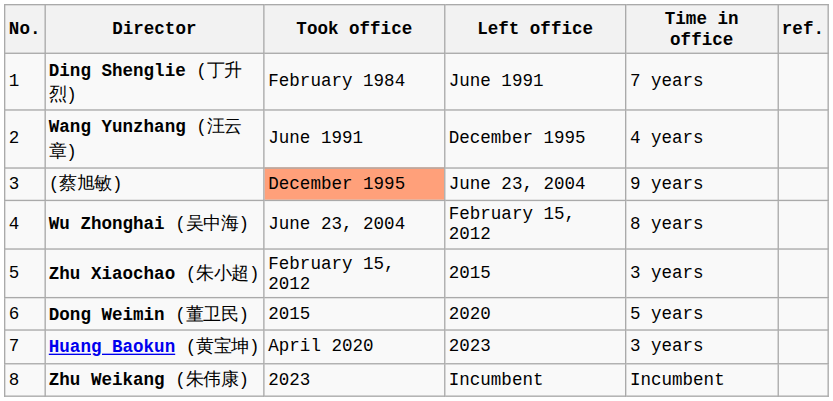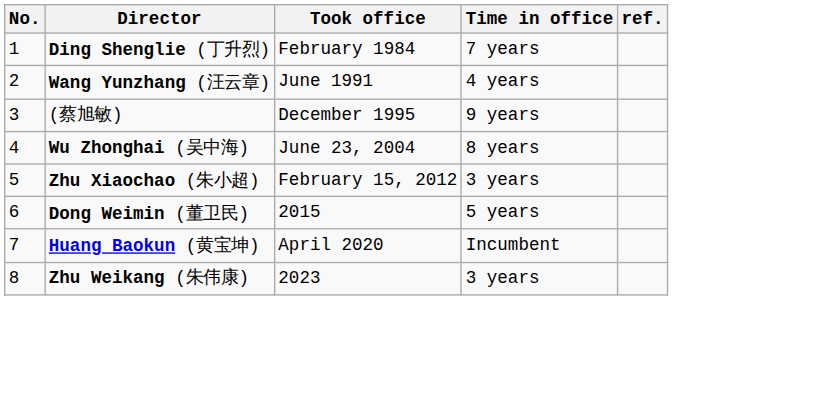- column: Left office | June 1991 | December 1995 | June 23, 2004 | February 15, 2012 | 2015 | 2020 | 2023 | Incumbent
(蔡旭敏) | Took office: lightsalmon background -> no background
Huang Baokun (黄宝坤) | Time in office: 3 years -> Incumbent
Zhu Weikang (朱伟康) | Time in office: Incumbent -> 3 years
